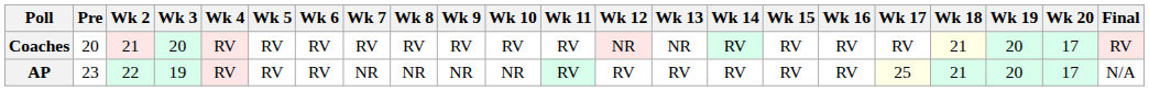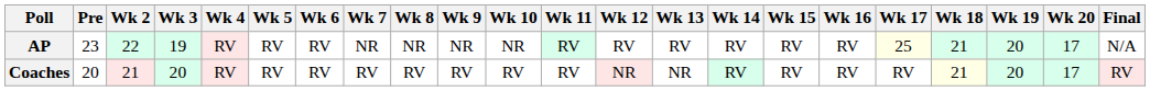rows swapped: AP <-> Coaches
